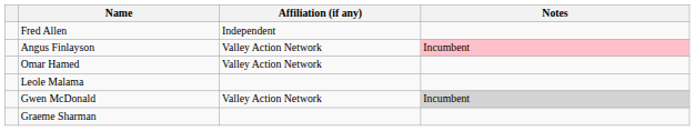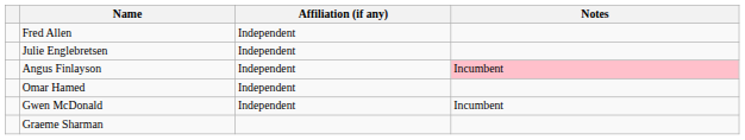+ row: Julie Englebretsen | Independent
Angus Finlayson | Affiliation (if any): Valley Action Network -> Independent
Omar Hamed | Affiliation (if any): Valley Action Network -> Independent
- row: Leole Malama
Gwen McDonald | Affiliation (if any): Valley Action Network -> Independent
Gwen McDonald | Notes: lightgrey background -> no background
